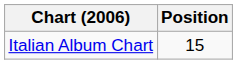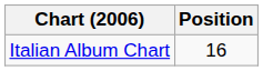Italian Album Chart | Position: 15 -> 16
